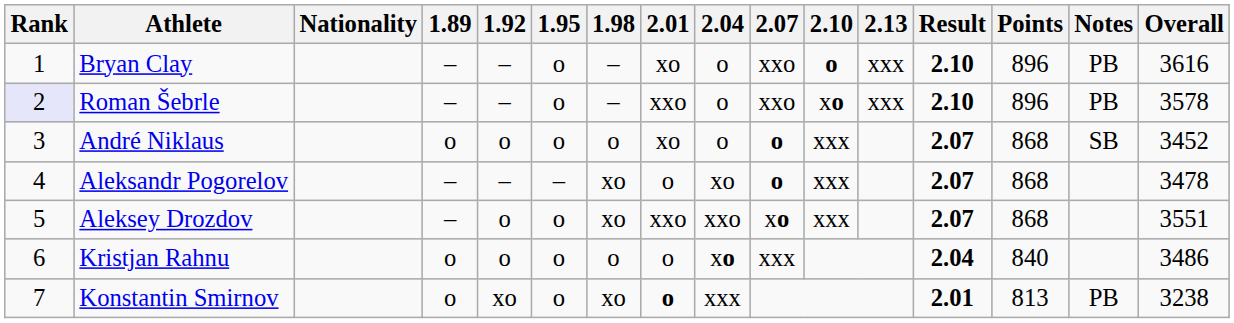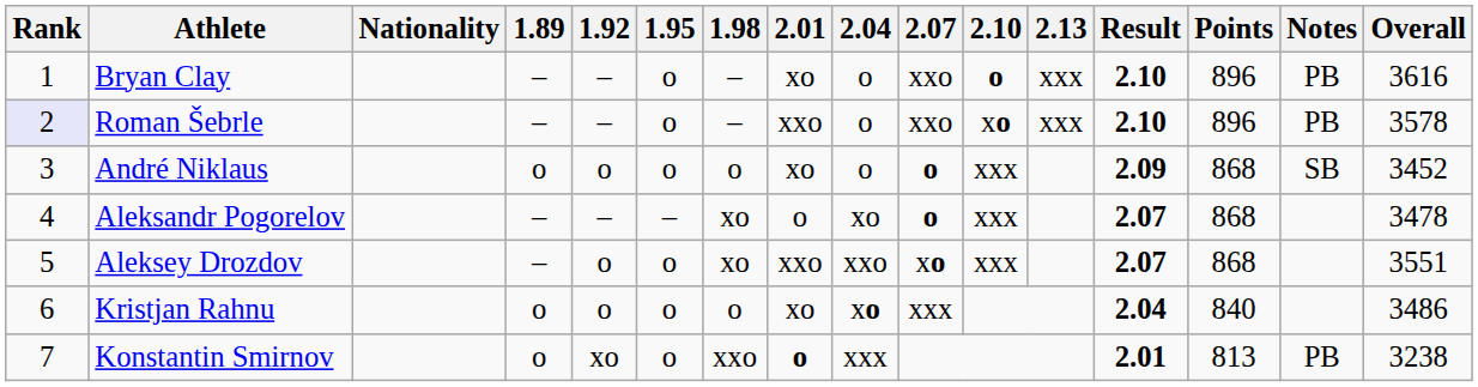André Niklaus | Result: 2.07 -> 2.09
Kristjan Rahnu | 2.01: o -> xo
Konstantin Smirnov | 1.98: xo -> xxo
